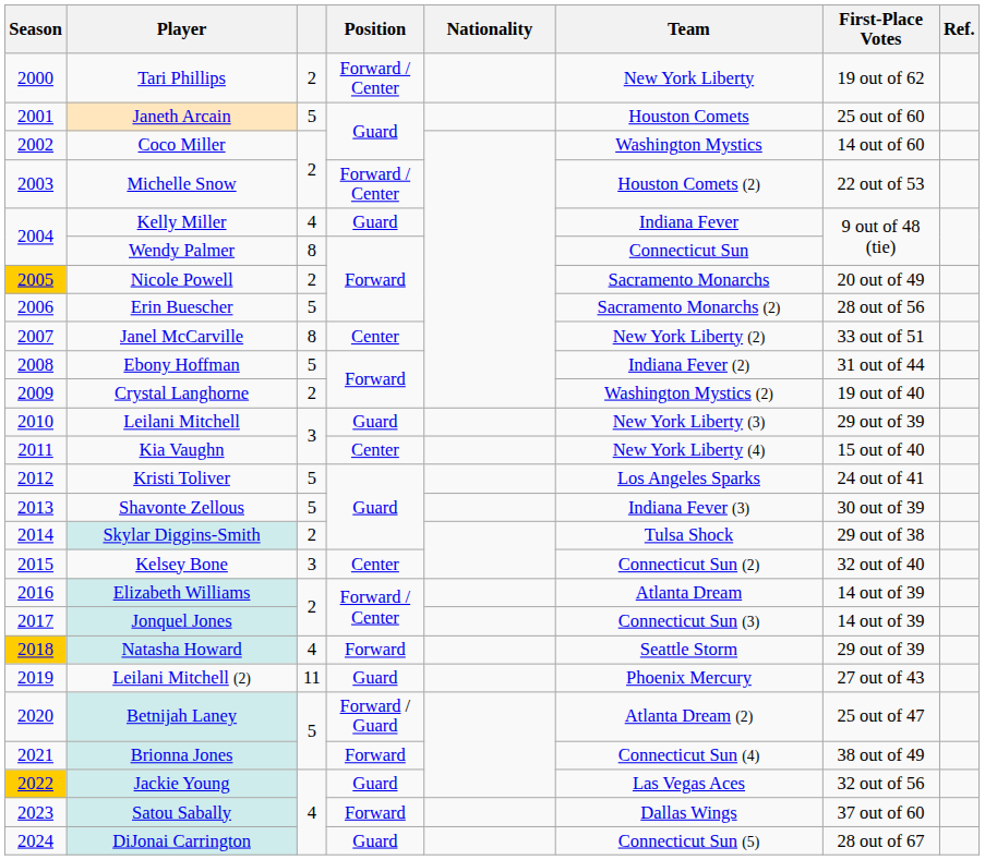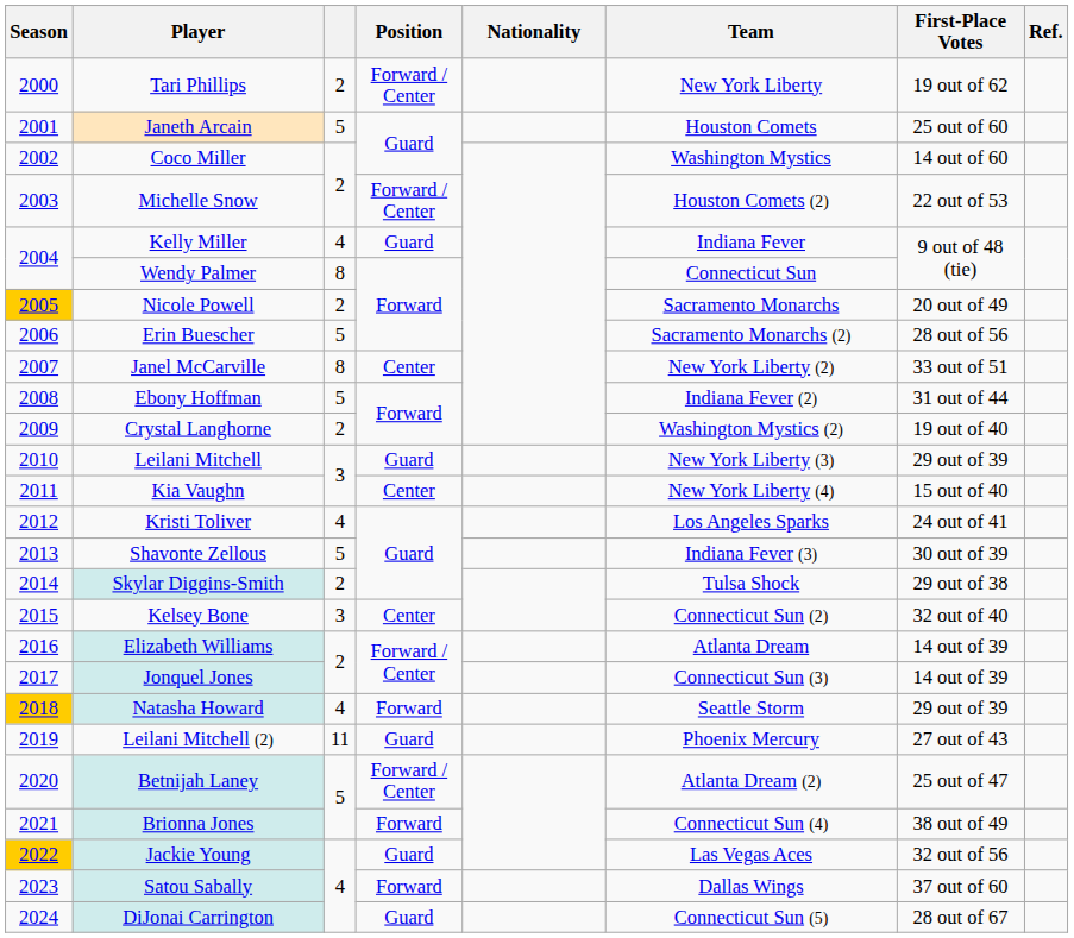Kristi Toliver | column 3: 5 -> 4
Betnijah Laney | Position: Forward / Guard -> Forward / Center
